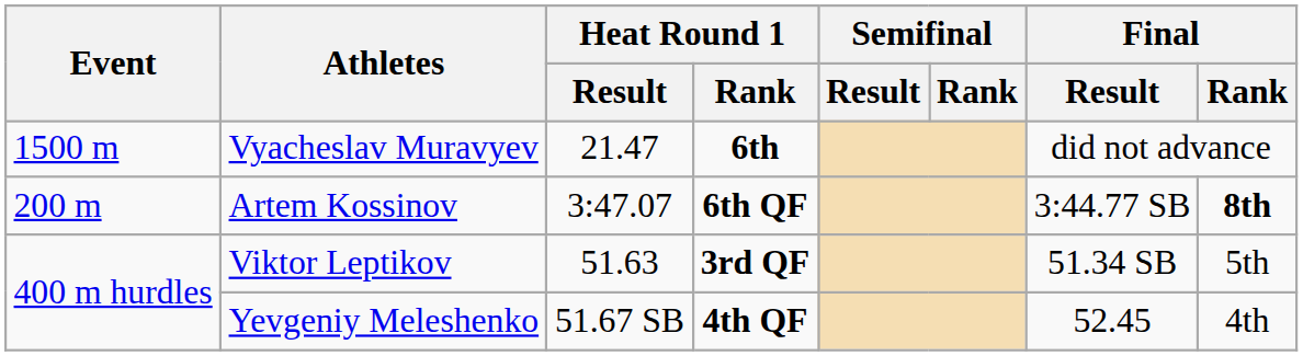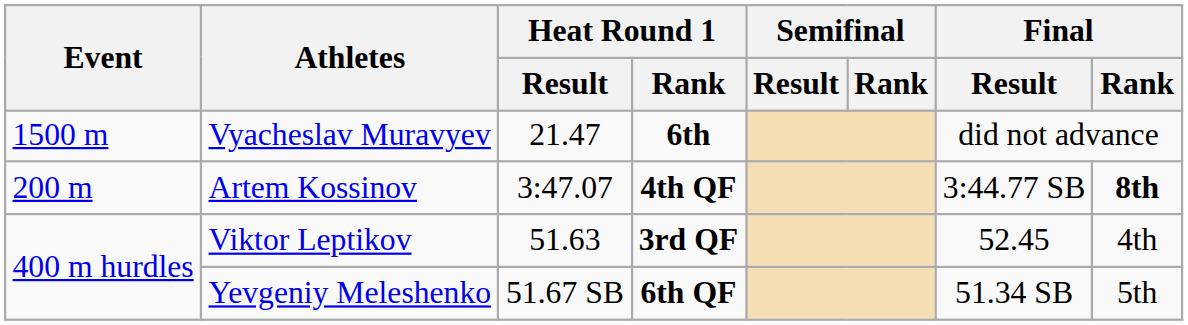Artem Kossinov | Heat Round 1 / Rank: 6th QF -> 4th QF
Viktor Leptikov | Final / Result: 51.34 SB -> 52.45
Viktor Leptikov | Final / Rank: 5th -> 4th
Yevgeniy Meleshenko | Heat Round 1 / Rank: 4th QF -> 6th QF
Yevgeniy Meleshenko | Final / Result: 52.45 -> 51.34 SB
Yevgeniy Meleshenko | Final / Rank: 4th -> 5th
